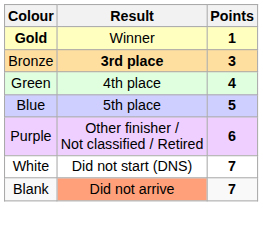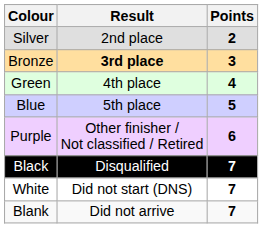- row: Gold | Winner | 1
+ row: Silver | 2nd place | 2
+ row: Black | Disqualified | 7
Blank | Result: lightsalmon background -> no background
